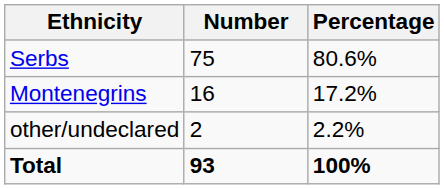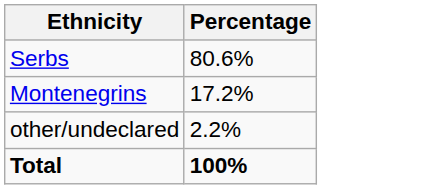- column: Number | 75 | 16 | 2 | 93
